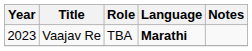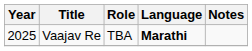Vaajav Re | Year: 2023 -> 2025
